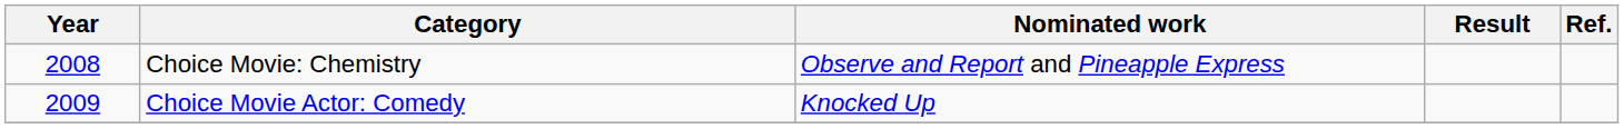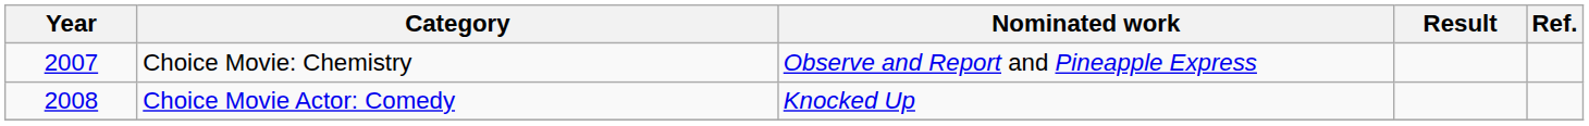Choice Movie: Chemistry | Year: 2008 -> 2007
Choice Movie Actor: Comedy | Year: 2009 -> 2008
